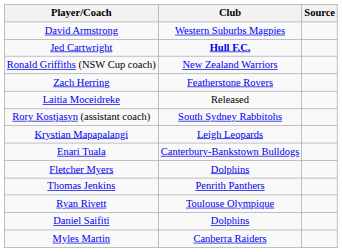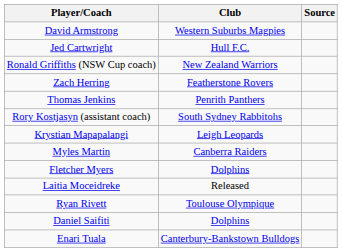Jed Cartwright | Club: bold -> normal
rows swapped: Thomas Jenkins <-> Laitia Moceidreke
rows swapped: Myles Martin <-> Enari Tuala
